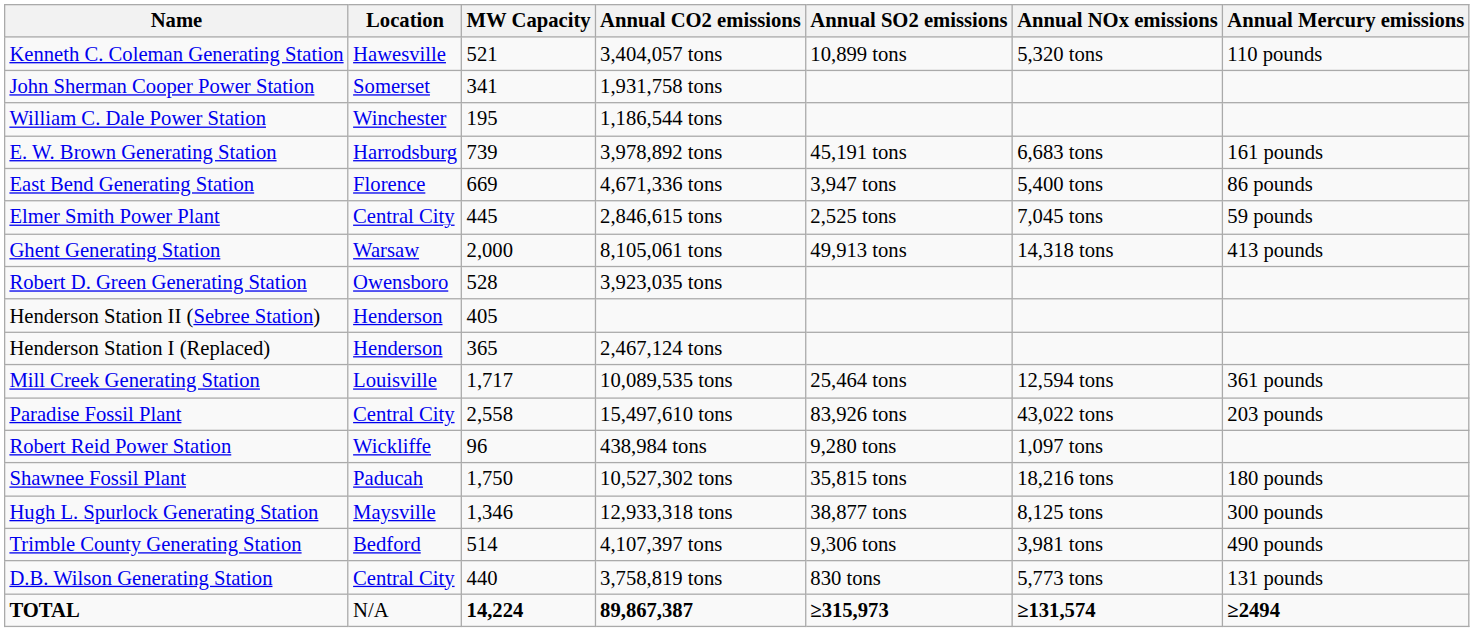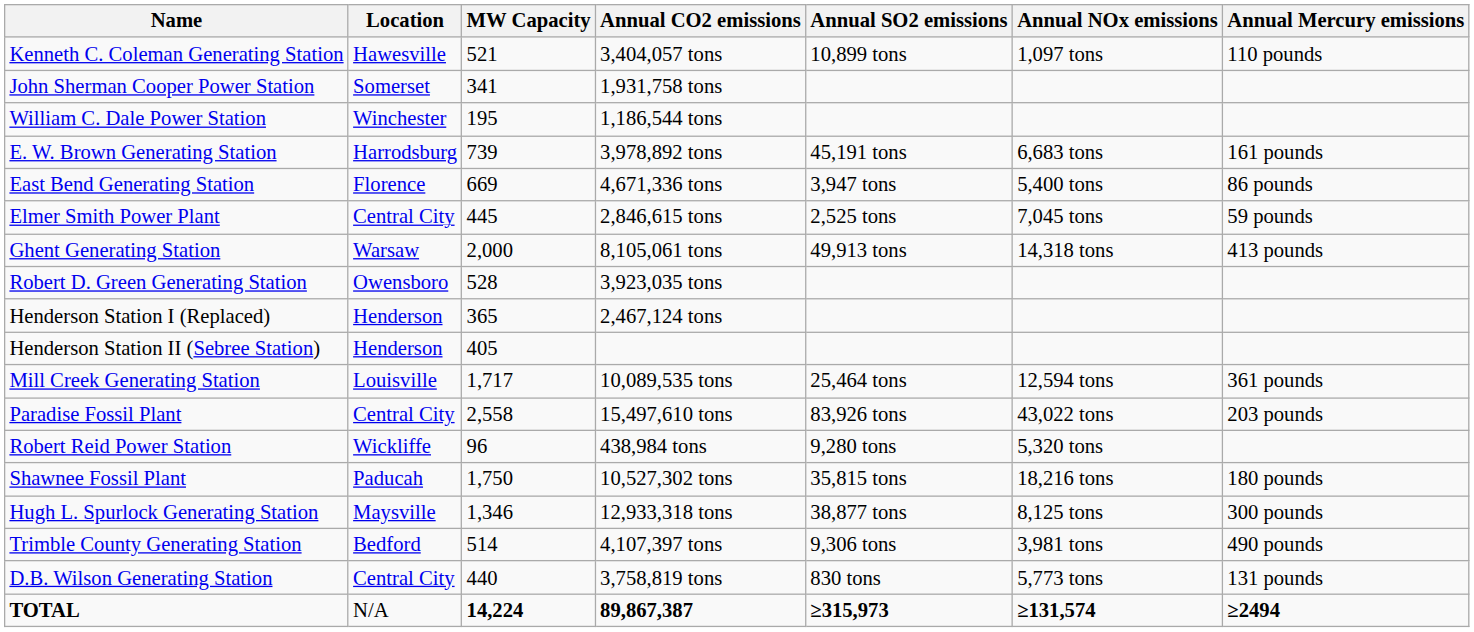Kenneth C. Coleman Generating Station | Annual NOx emissions: 5,320 tons -> 1,097 tons
rows swapped: Henderson Station I (Replaced) <-> Henderson Station II (Sebree Station)
Robert Reid Power Station | Annual NOx emissions: 1,097 tons -> 5,320 tons
